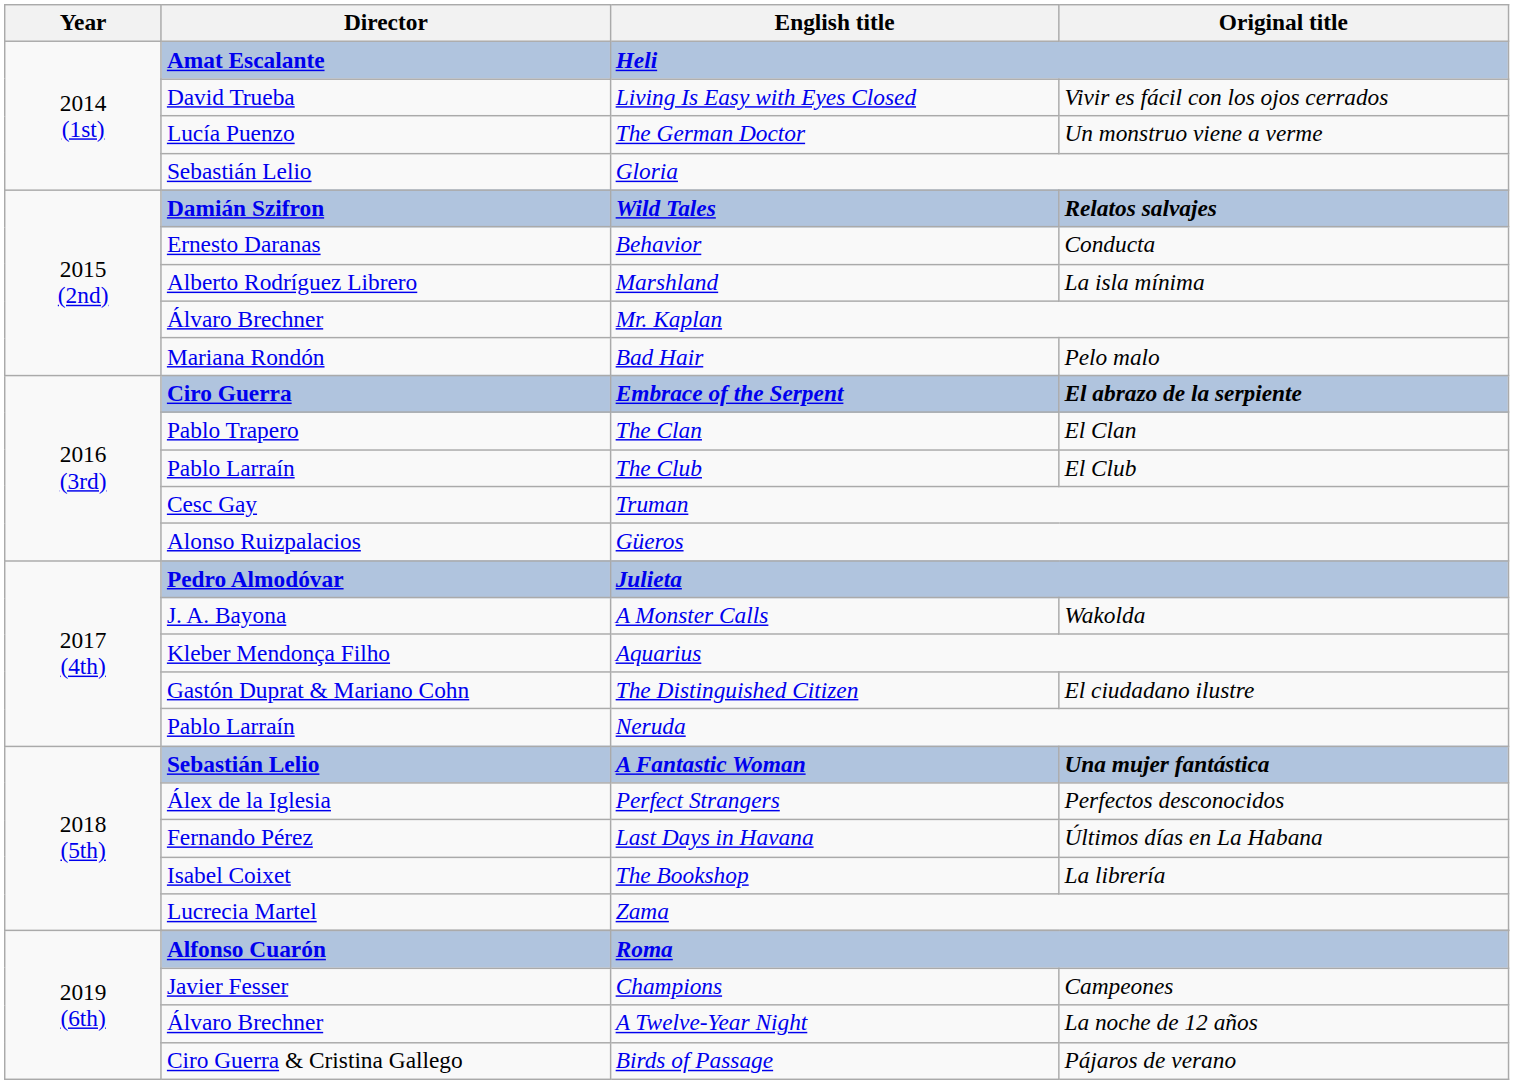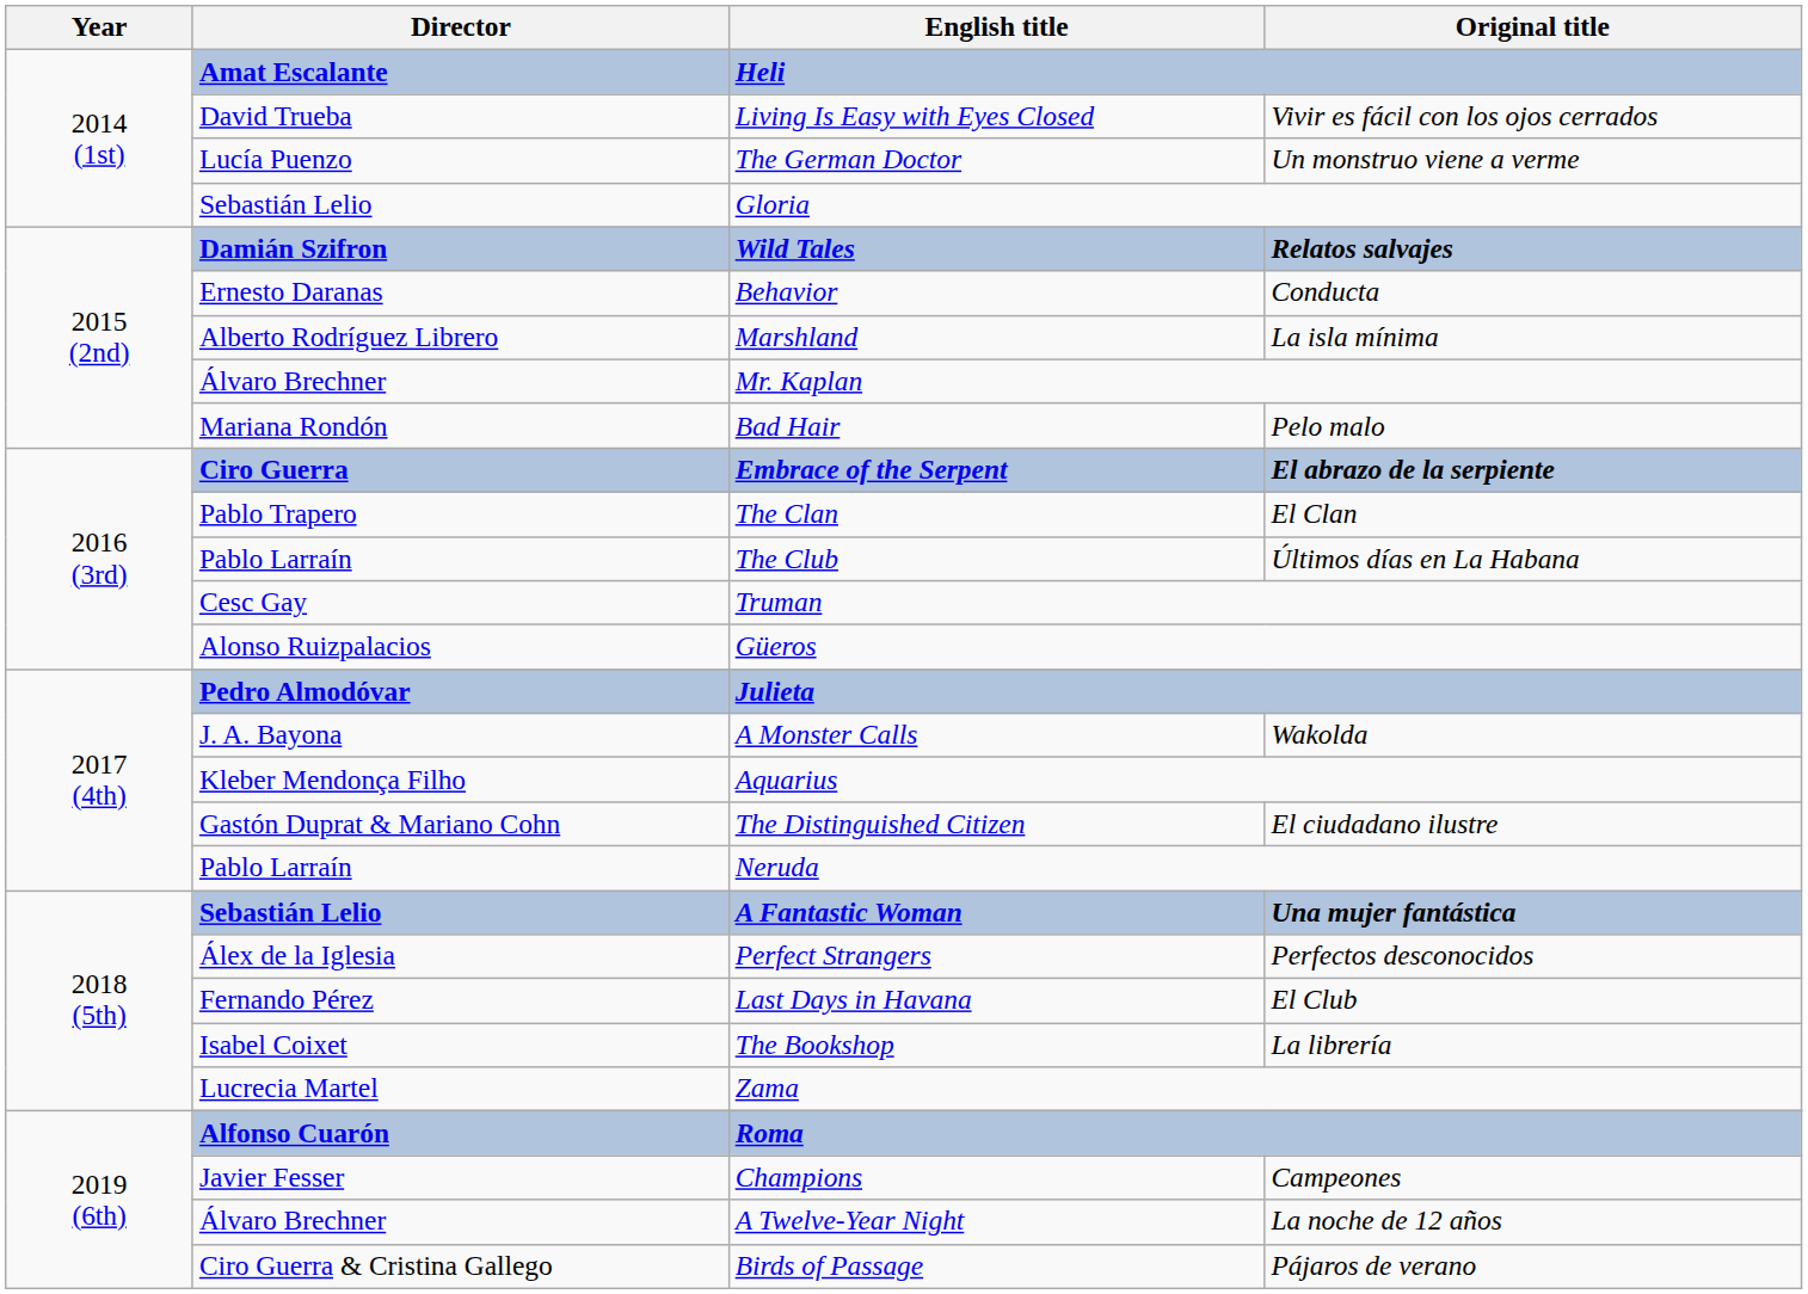The Club | Original title: El Club -> Últimos días en La Habana
Last Days in Havana | Original title: Últimos días en La Habana -> El Club
